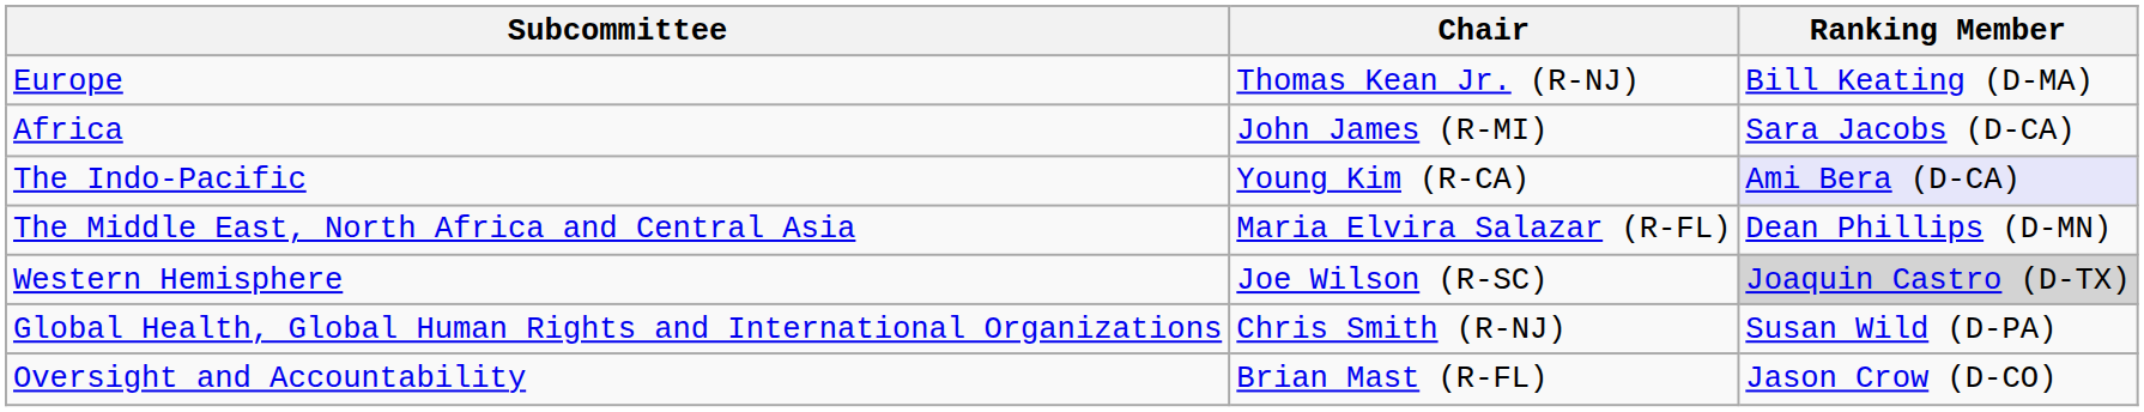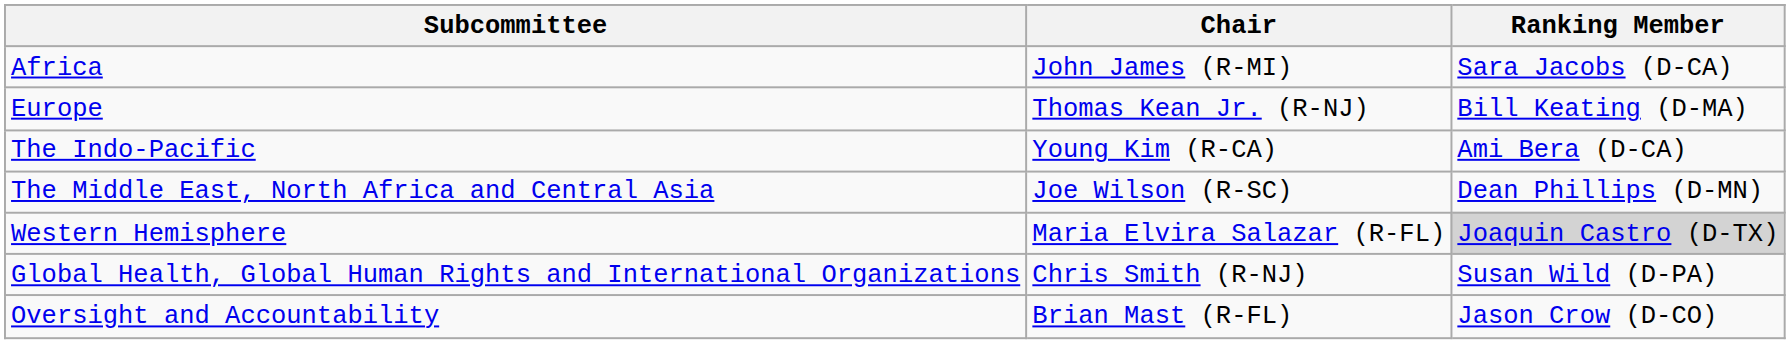rows swapped: Africa <-> Europe
The Indo-Pacific | Ranking Member: lavender background -> no background
The Middle East, North Africa and Central Asia | Chair: Maria Elvira Salazar (R-FL) -> Joe Wilson (R-SC)
Western Hemisphere | Chair: Joe Wilson (R-SC) -> Maria Elvira Salazar (R-FL)
